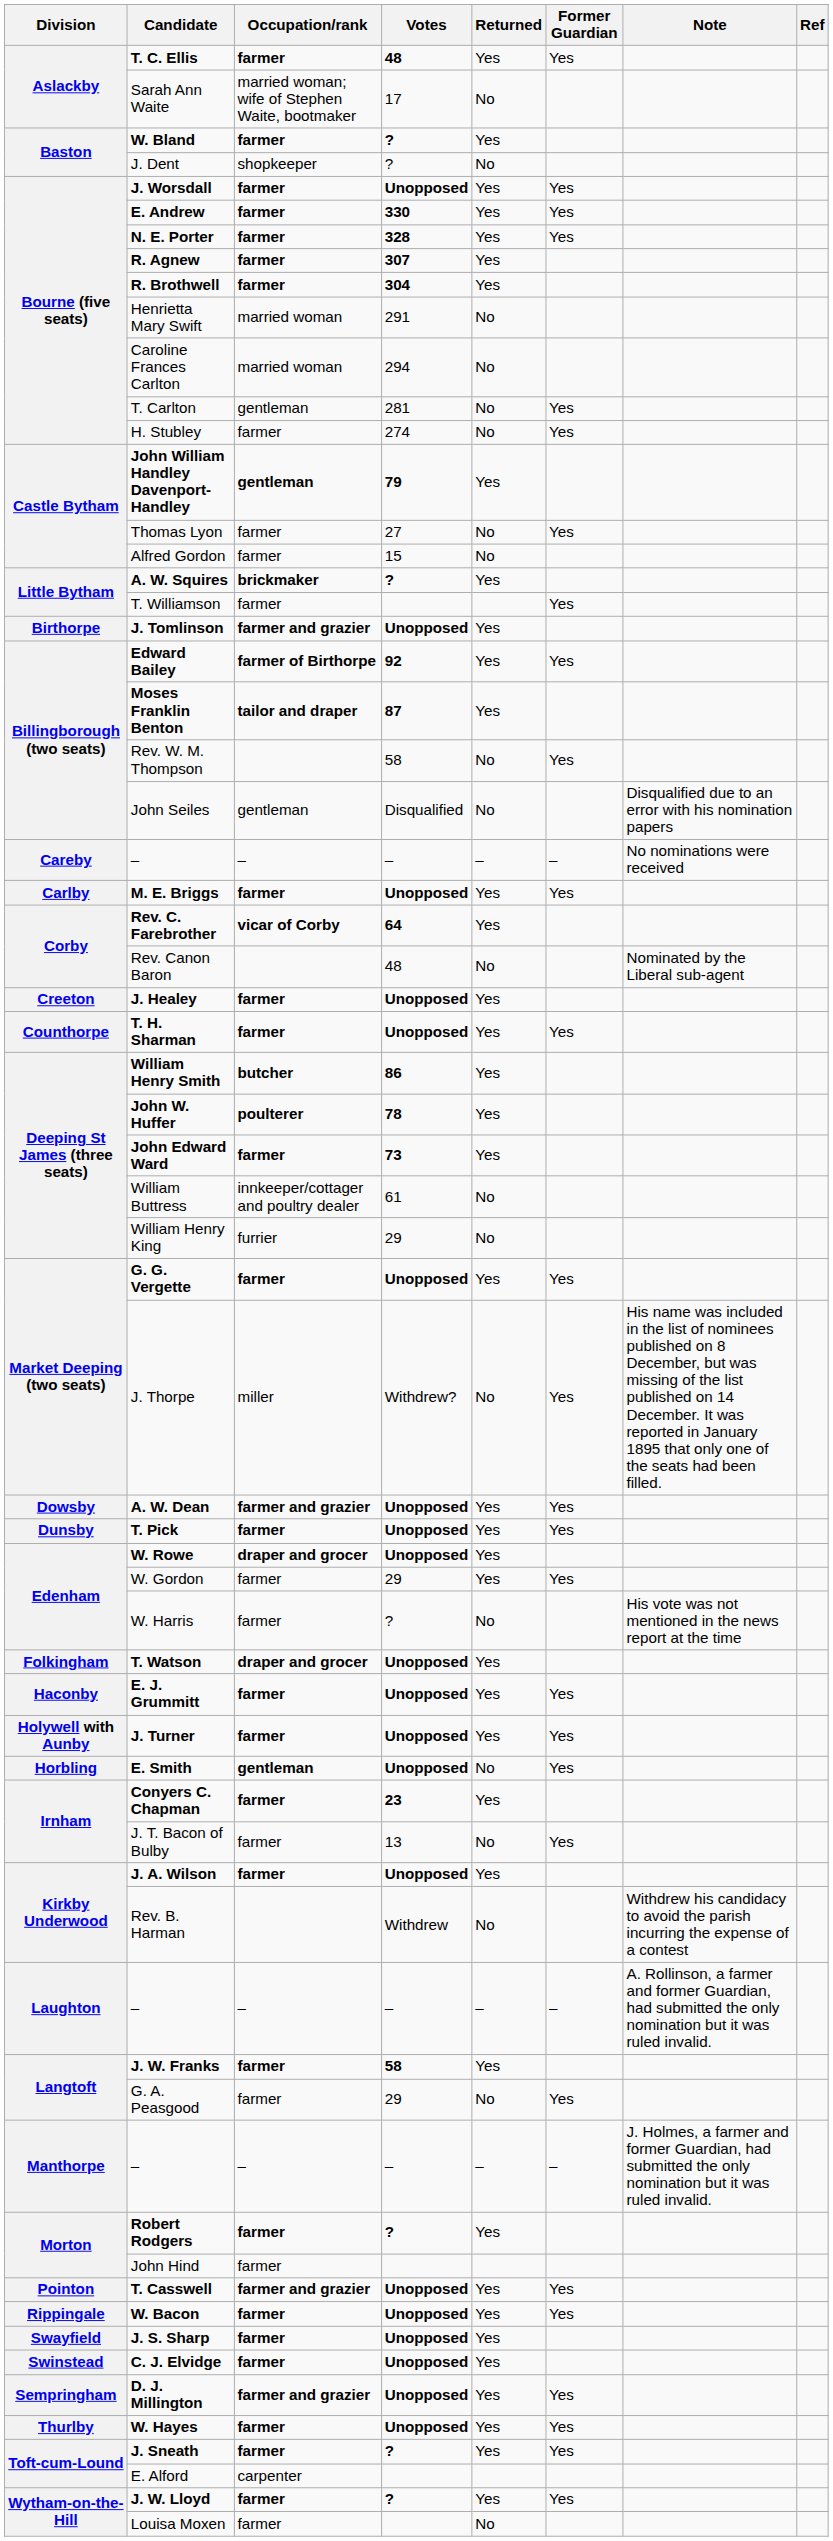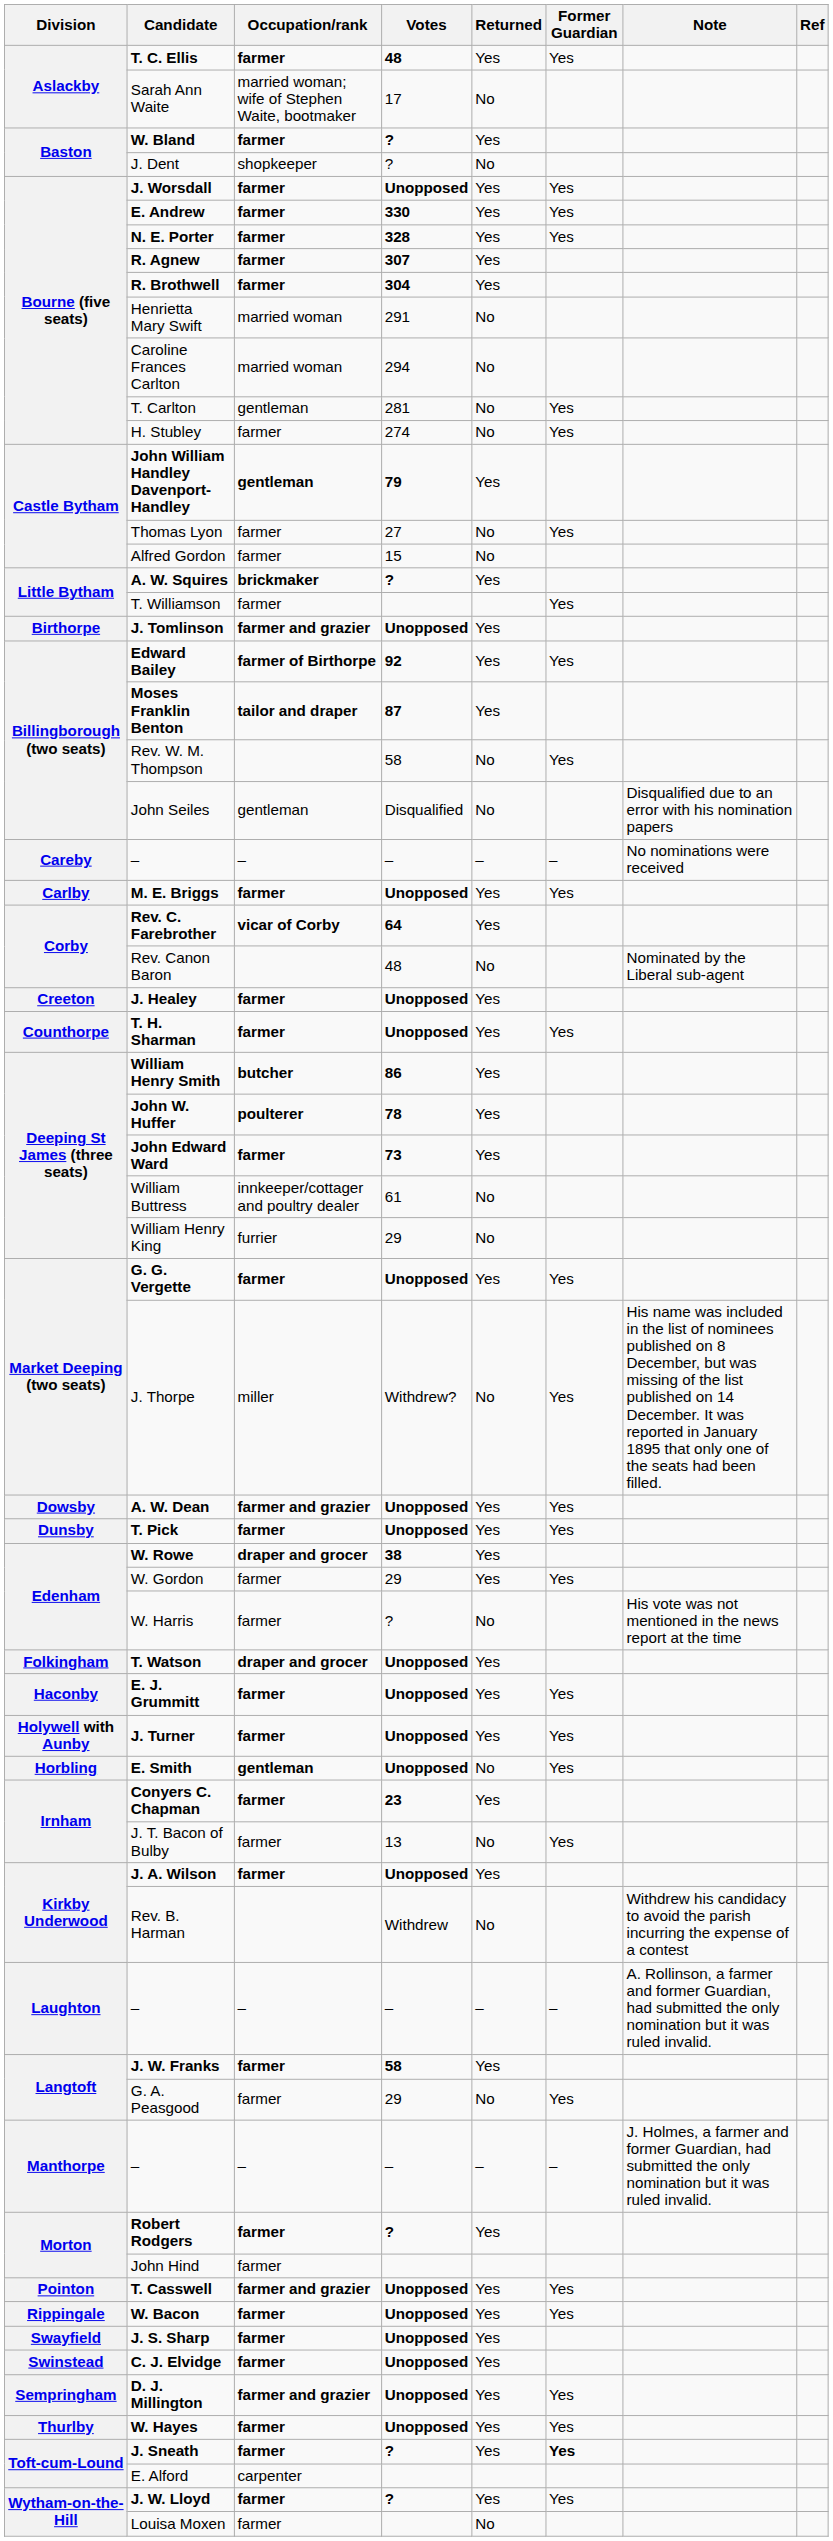W. Rowe | Votes: Unopposed -> 38
J. Sneath | Former Guardian: normal -> bold
